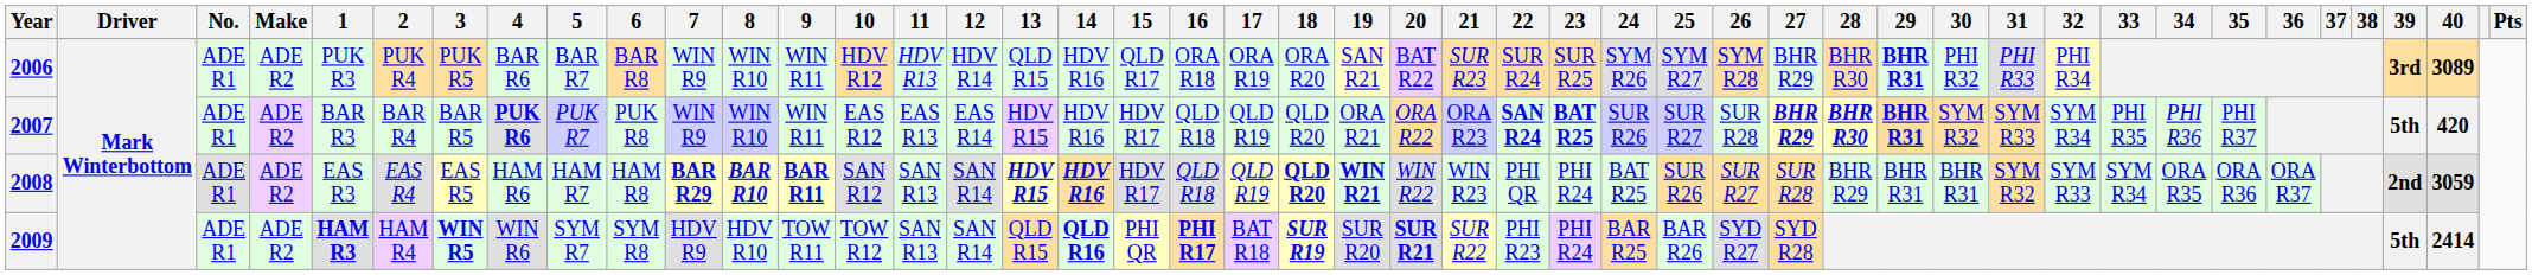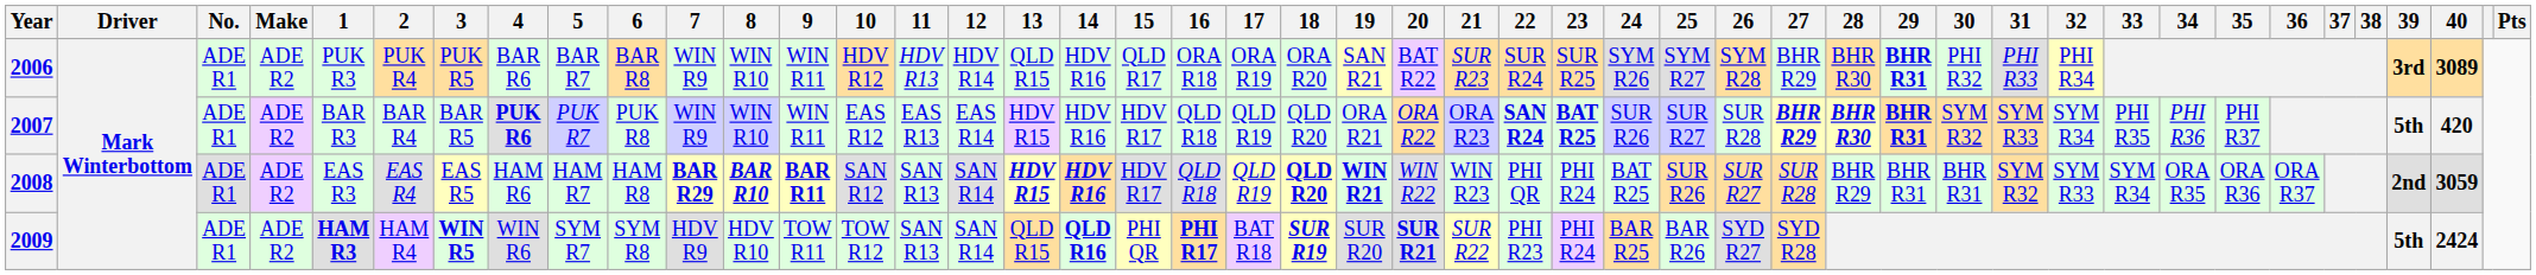2009 | 40: 2414 -> 2424
